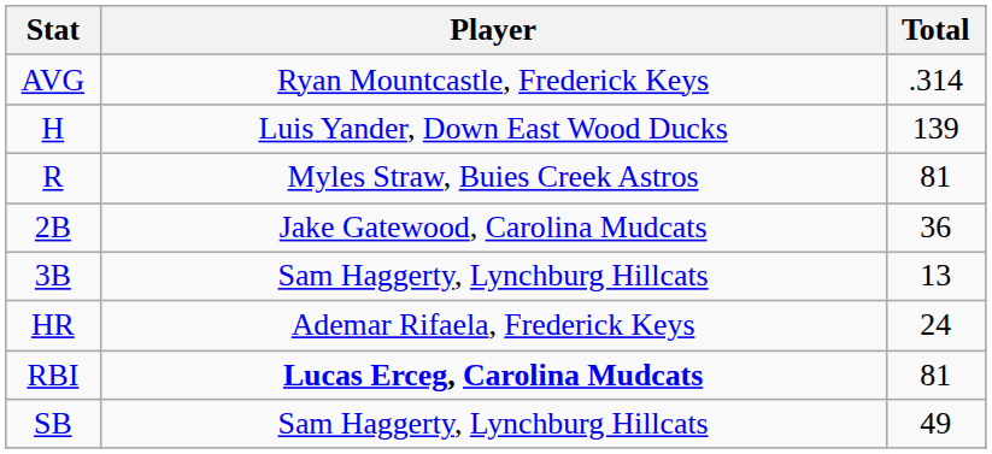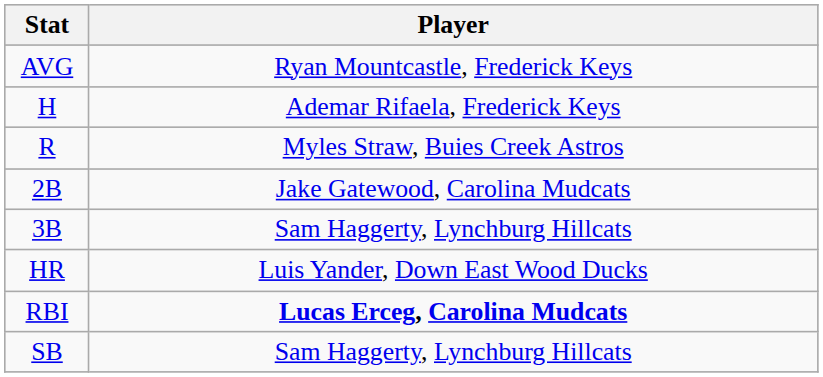- column: Total | .314 | 139 | 81 | 36 | 13 | 24 | 81 | 49
H | Player: Luis Yander, Down East Wood Ducks -> Ademar Rifaela, Frederick Keys
HR | Player: Ademar Rifaela, Frederick Keys -> Luis Yander, Down East Wood Ducks
